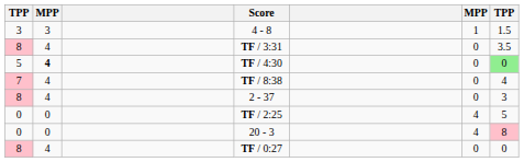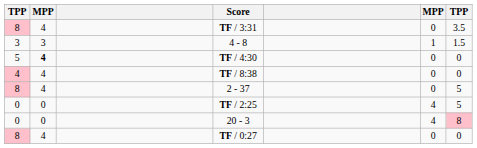rows swapped: 4 - 8 <-> TF / 3:31
TF / 4:30 | column 7: lightgreen background -> no background
TF / 8:38 | column 1: 7 -> 4
TF / 8:38 | column 7: 4 -> 0
2 - 37 | column 7: 3 -> 5
